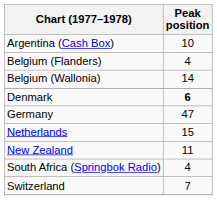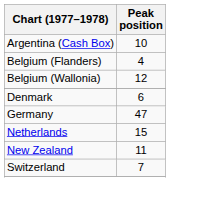Belgium (Wallonia) | Peak position: 14 -> 12
Denmark | Peak position: bold -> normal
- row: South Africa (Springbok Radio) | 4
